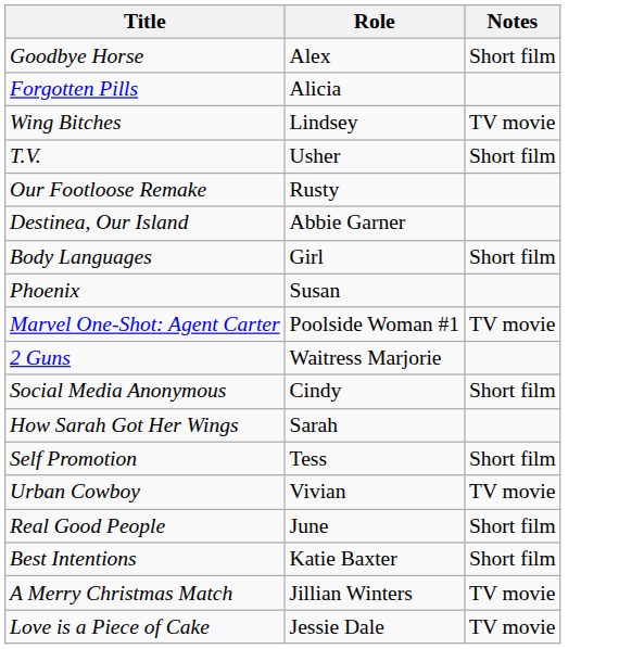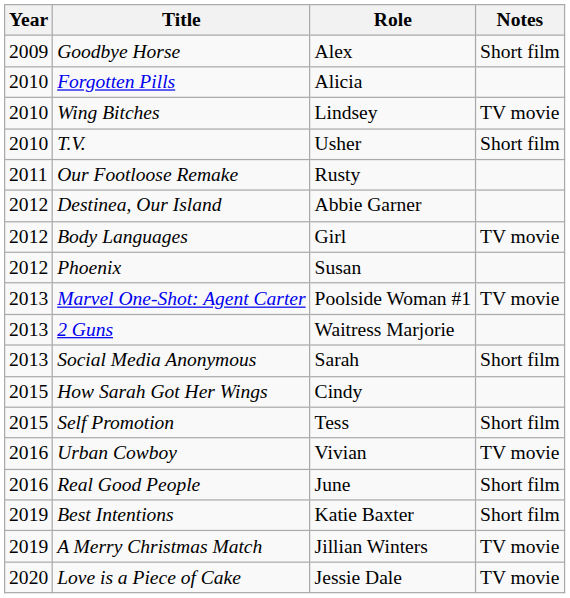+ column: Year | 2009 | 2010 | 2010 | 2010 | 2011 | 2012 | 2012 | 2012 | 2013 | 2013 | 2013 | 2015 | 2015 | 2016 | 2016 | 2019 | 2019 | 2020
Body Languages | Notes: Short film -> TV movie
Social Media Anonymous | Role: Cindy -> Sarah
How Sarah Got Her Wings | Role: Sarah -> Cindy
